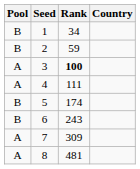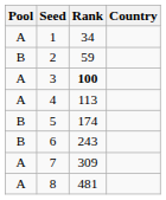1 | Pool: B -> A
4 | Rank: 111 -> 113
